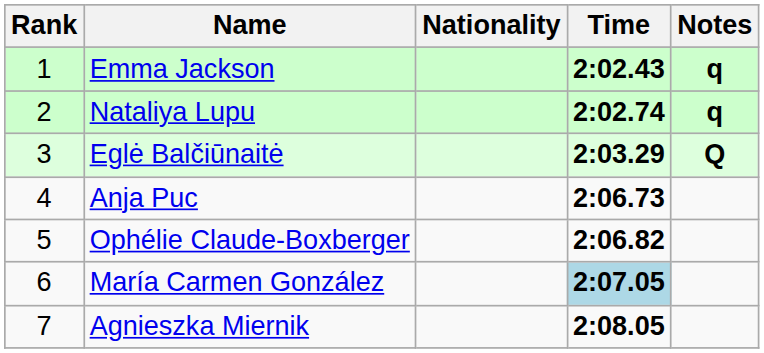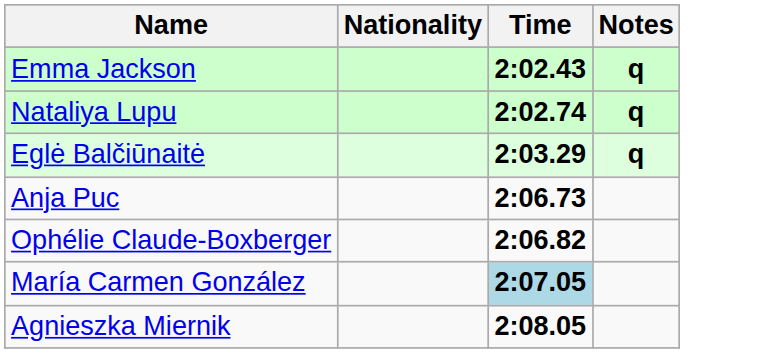- column: Rank | 1 | 2 | 3 | 4 | 5 | 6 | 7
Eglė Balčiūnaitė | Notes: Q -> q
